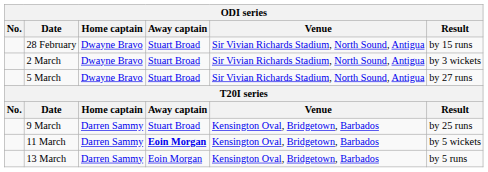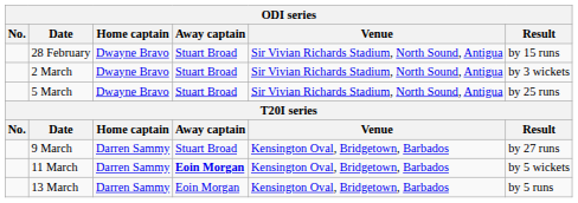5 March | Result: by 27 runs -> by 25 runs
9 March | Result: by 25 runs -> by 27 runs
